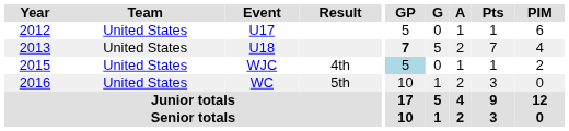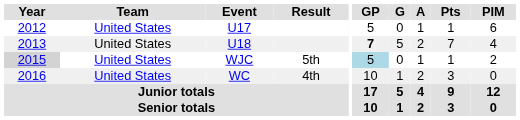WJC | Year: no background -> lightgrey background
WJC | Result: 4th -> 5th
WC | Result: 5th -> 4th
